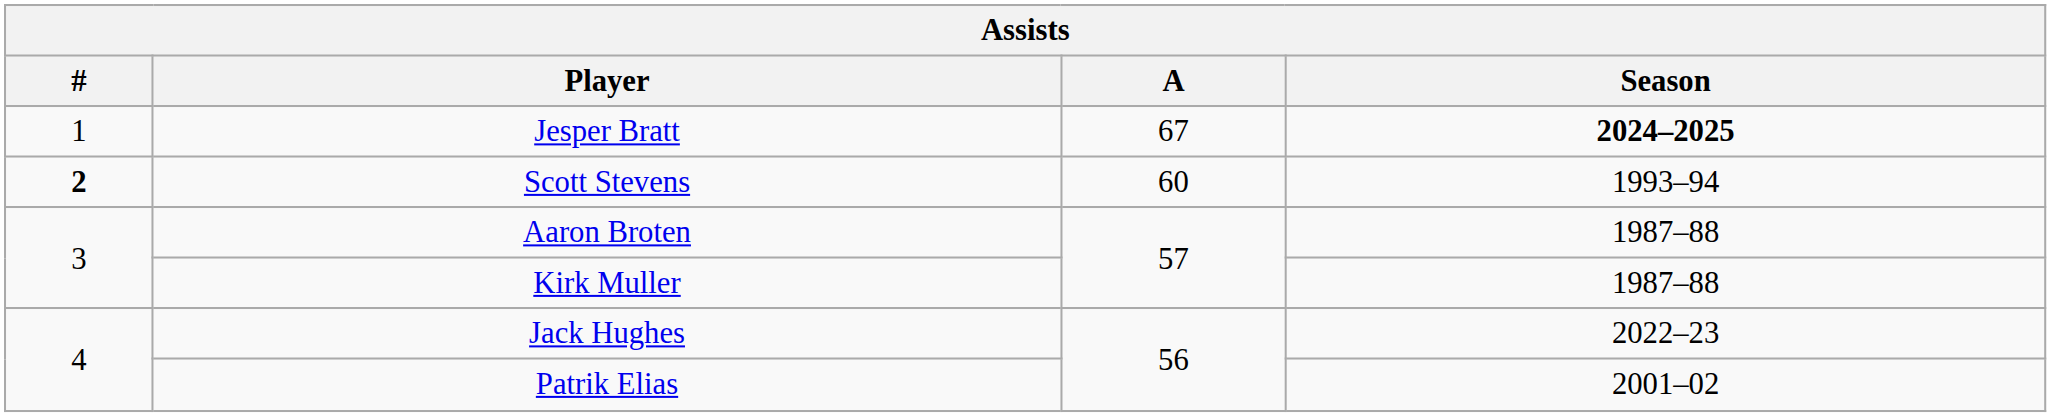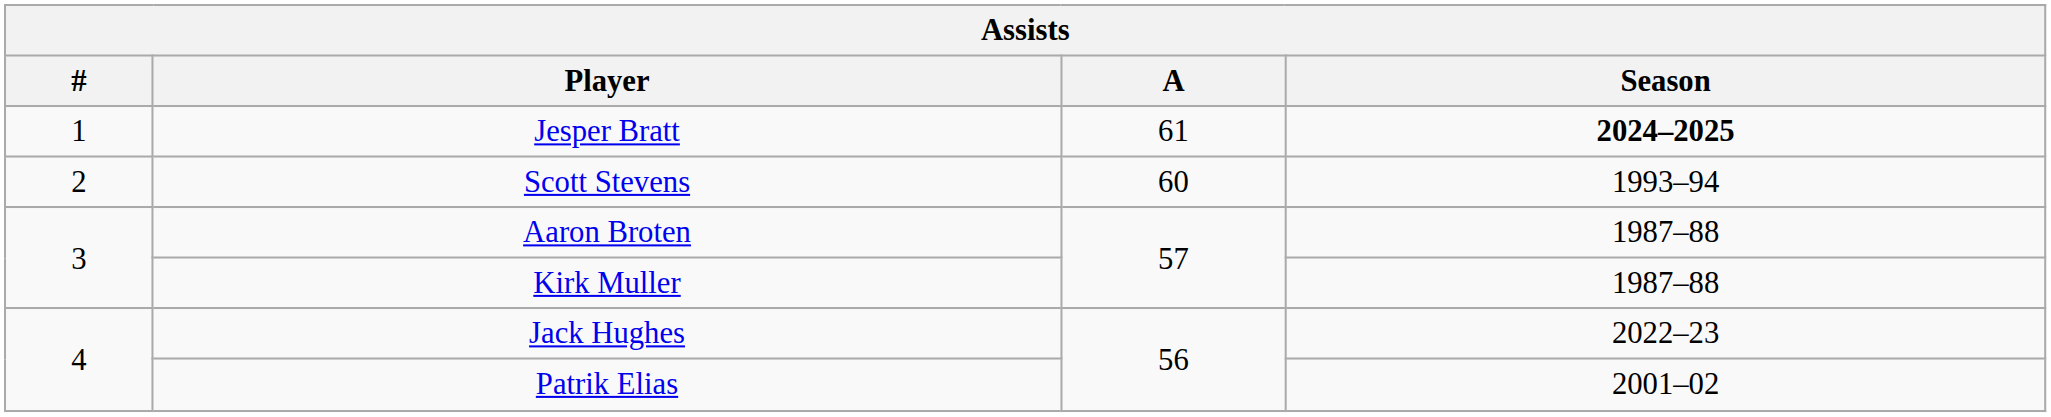Jesper Bratt | A: 67 -> 61
Scott Stevens | #: bold -> normal
